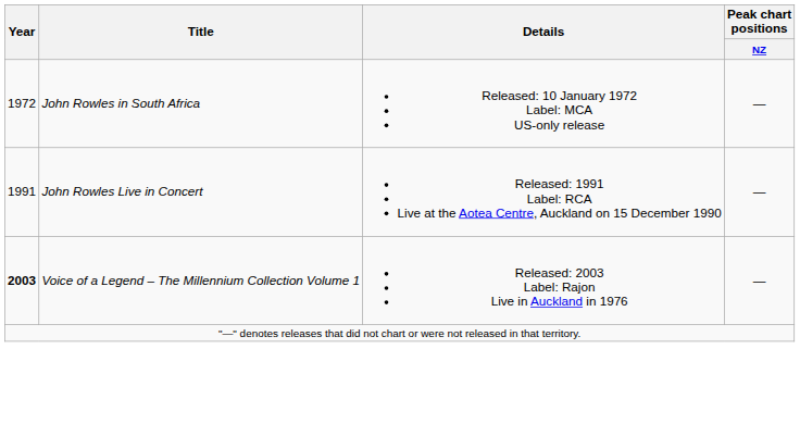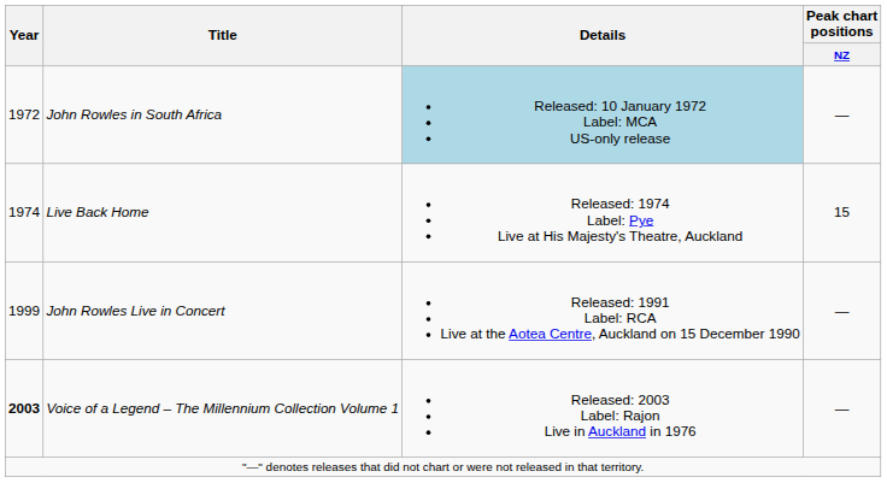John Rowles in South Africa | Details: no background -> lightblue background
+ row: 1974 | Live Back Home | Released: 1974 Label: Pye Live at His Majesty's Theatre, Auckland | 15
John Rowles Live in Concert | Year: 1991 -> 1999
